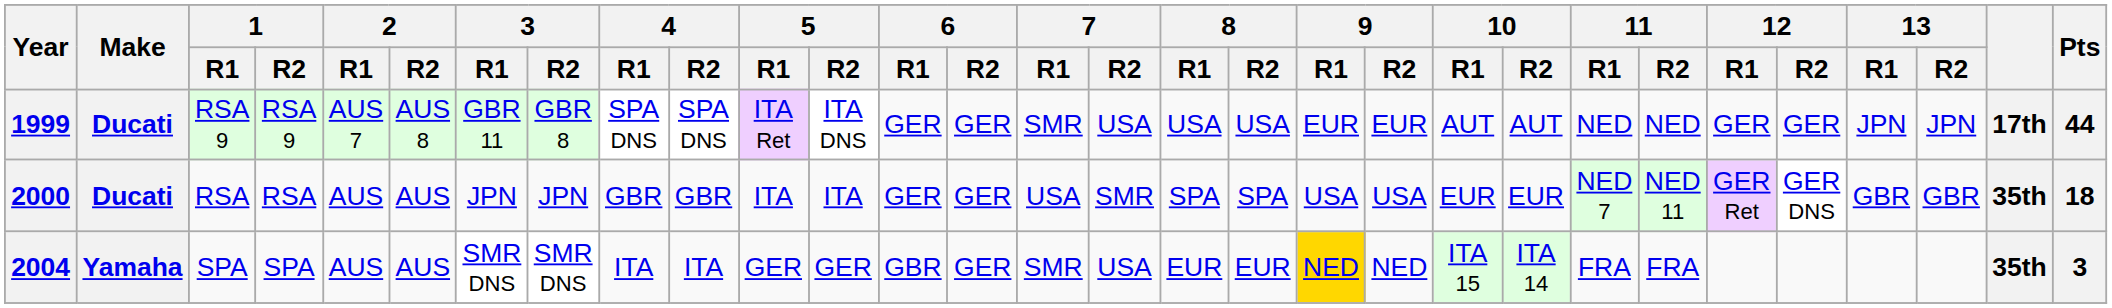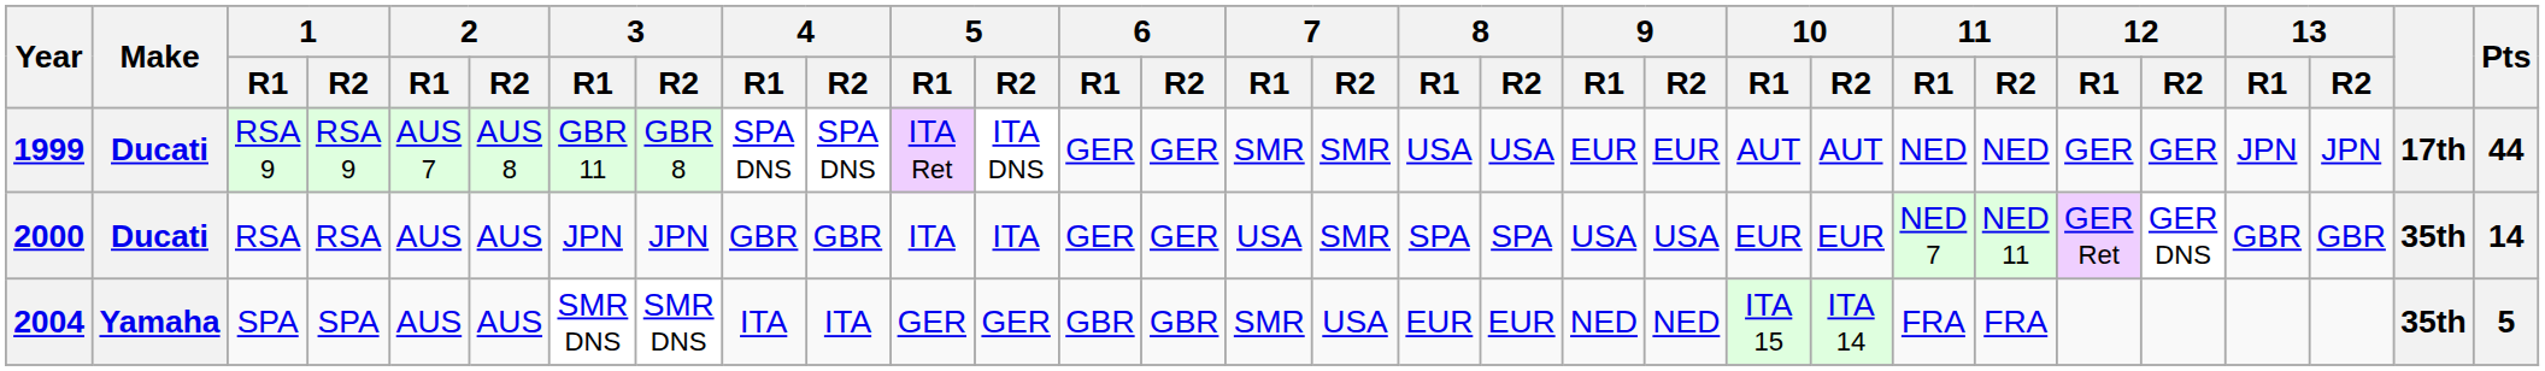1999 | 7 / R2: USA -> SMR
2000 | Pts: 18 -> 14
2004 | 6 / R2: GER -> GBR
2004 | 9 / R1: gold background -> no background
2004 | Pts: 3 -> 5
